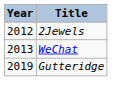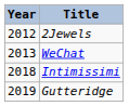+ row: 2018 | Intimissimi
